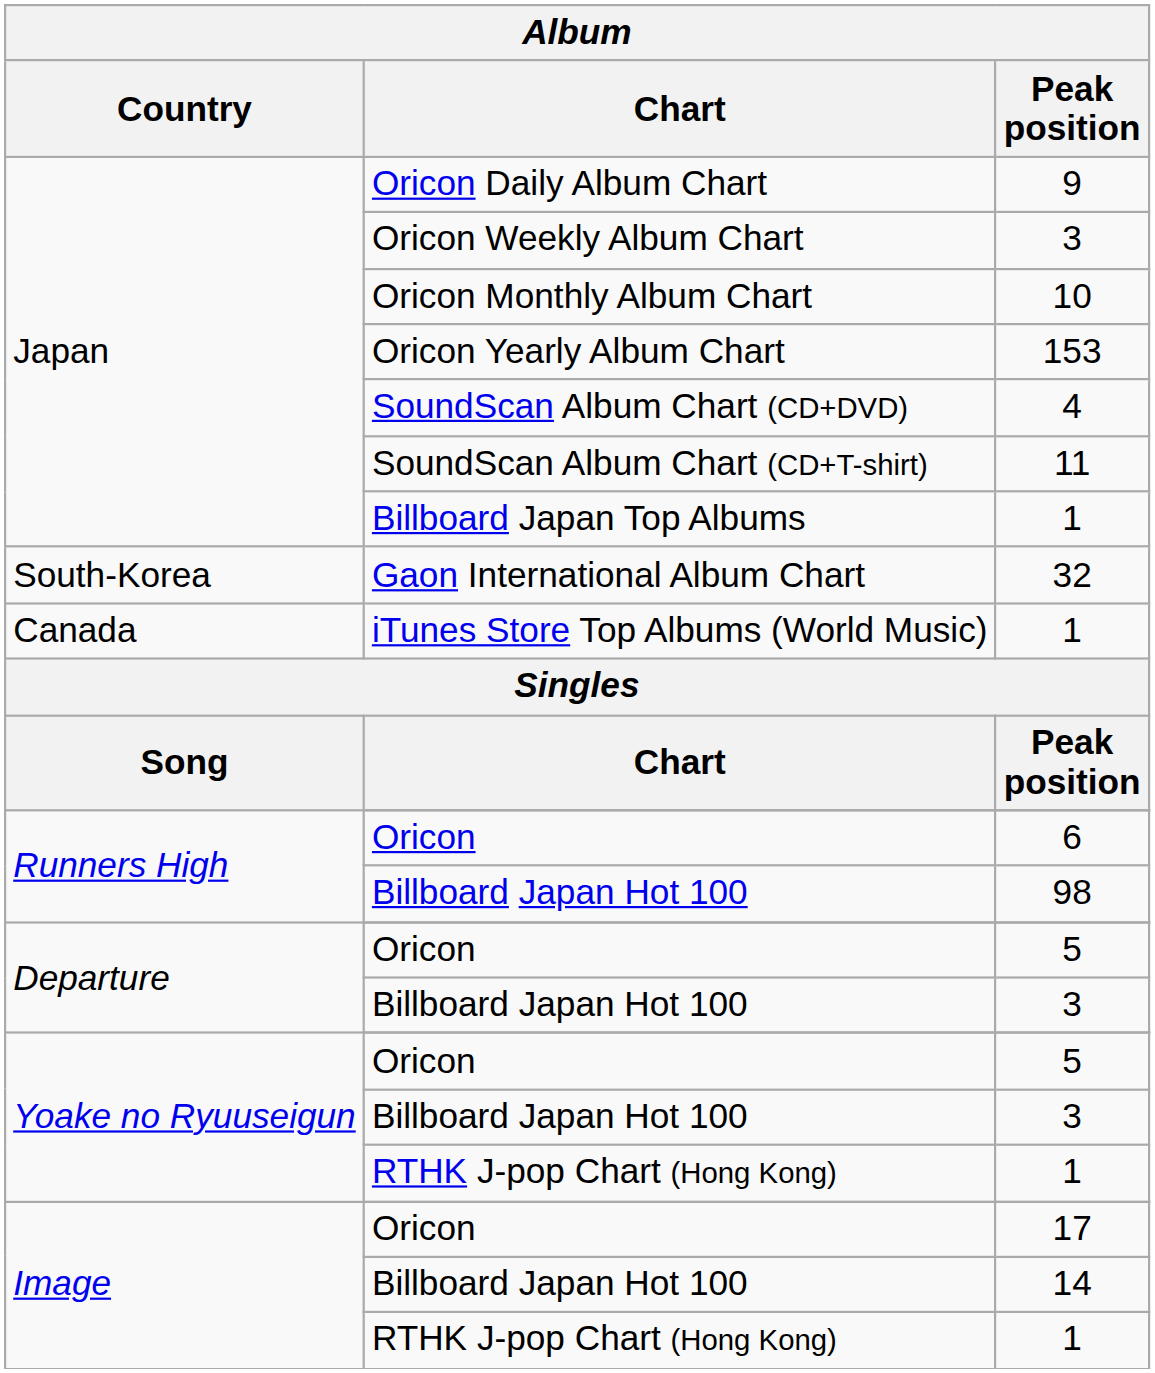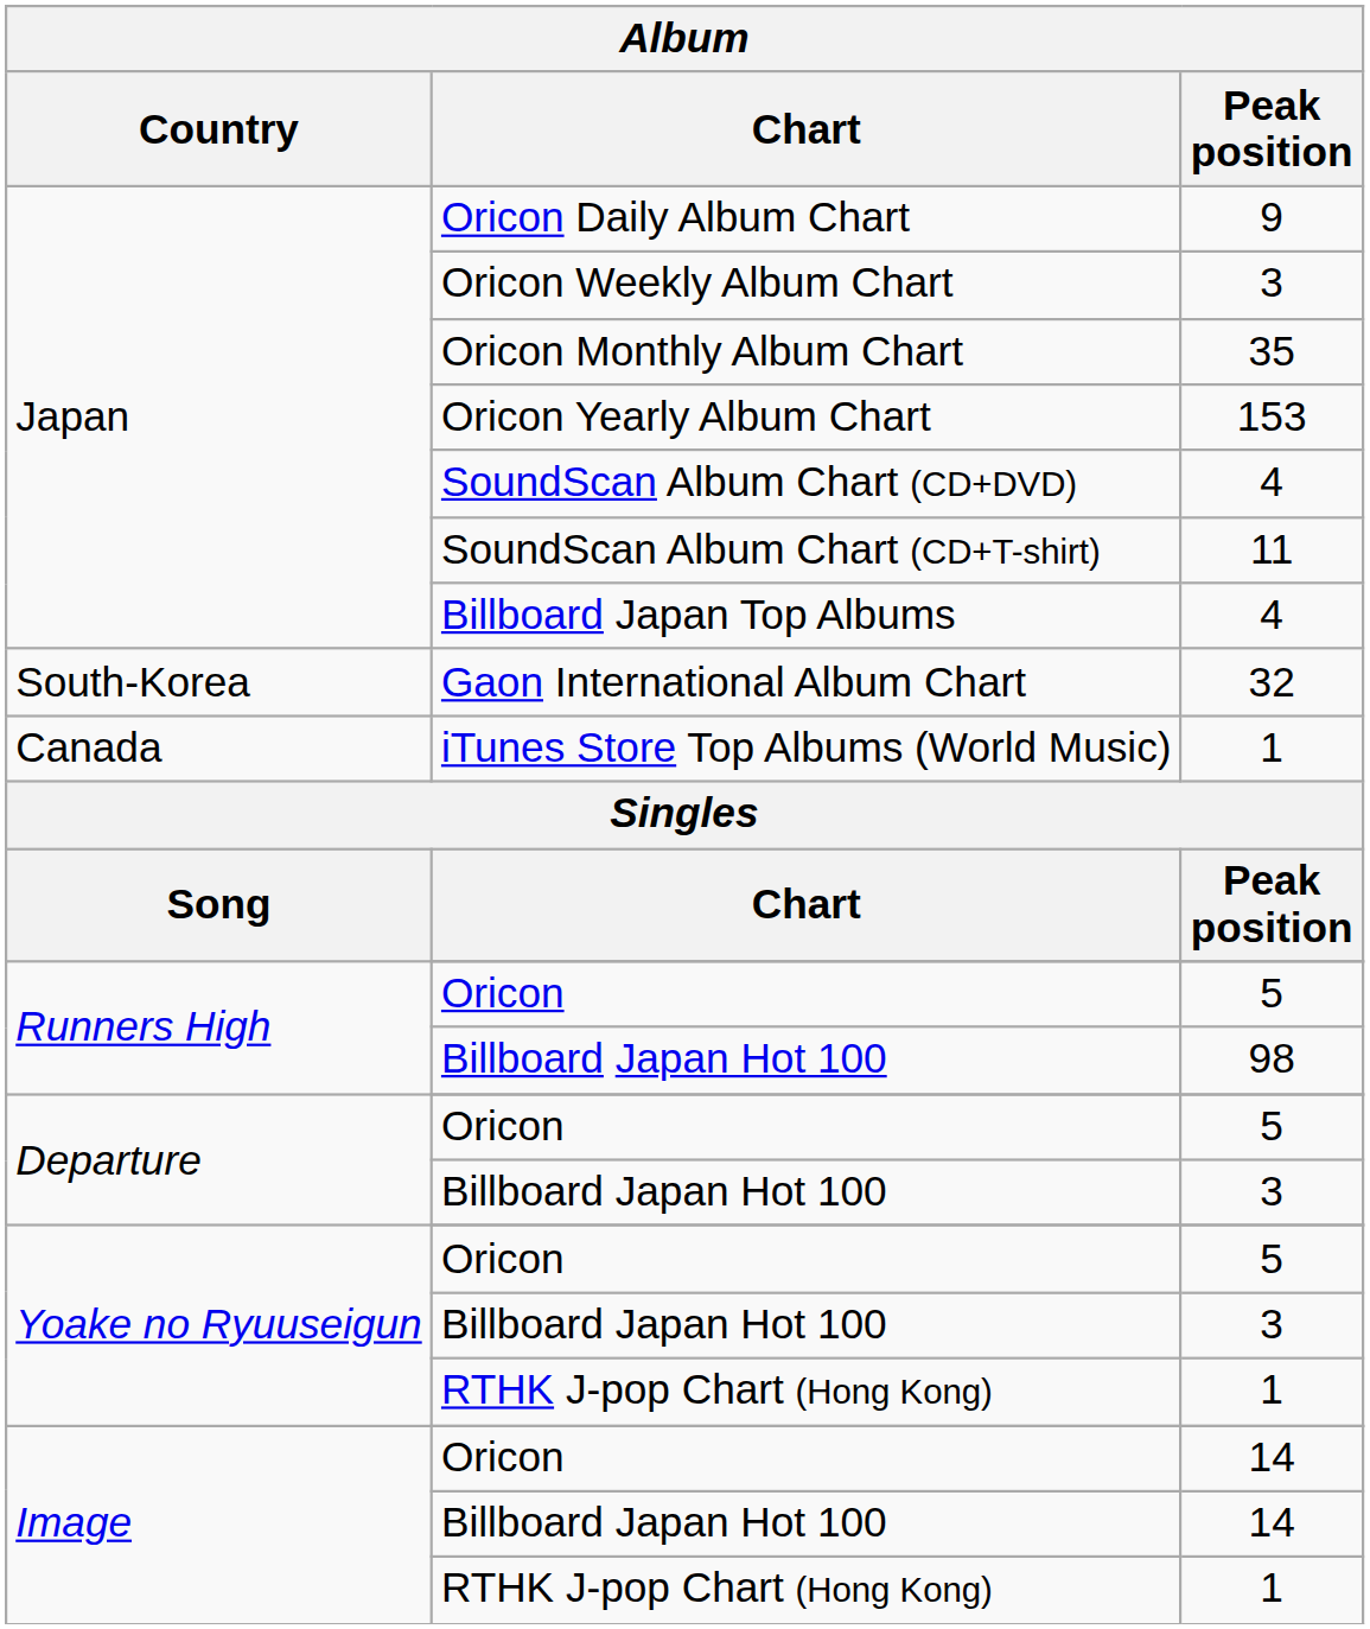Oricon Monthly Album Chart | Peak position: 10 -> 35
Billboard Japan Top Albums | Peak position: 1 -> 4
Runners High / Oricon | Peak position: 6 -> 5
Image / Oricon | Peak position: 17 -> 14
